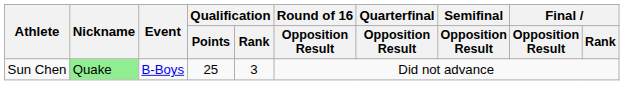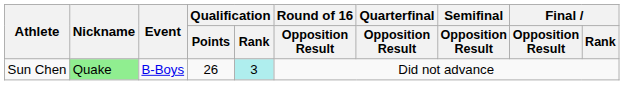Sun Chen | Qualification / Points: 25 -> 26
Sun Chen | Qualification / Rank: no background -> paleturquoise background
